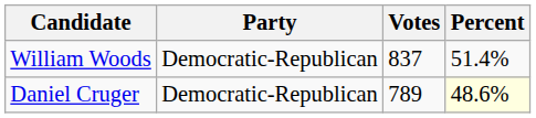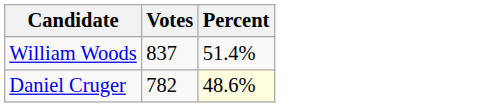- column: Party | Democratic-Republican | Democratic-Republican
Daniel Cruger | Votes: 789 -> 782
